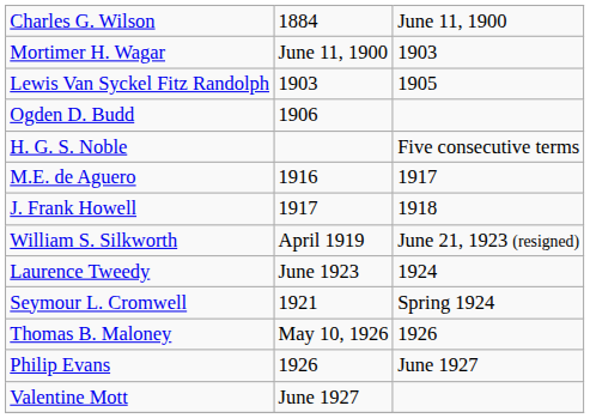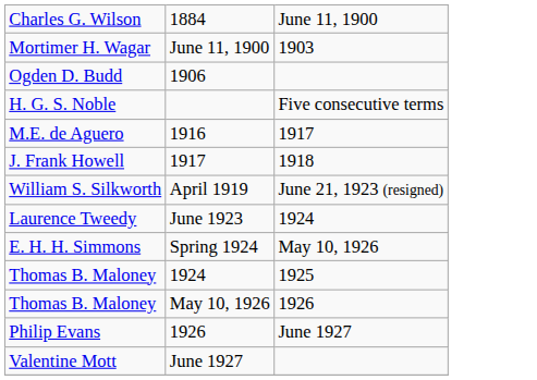- row: Lewis Van Syckel Fitz Randolph | 1903 | 1905
- row: Seymour L. Cromwell | 1921 | Spring 1924
+ row: E. H. H. Simmons | Spring 1924 | May 10, 1926
+ row: Thomas B. Maloney | 1924 | 1925
